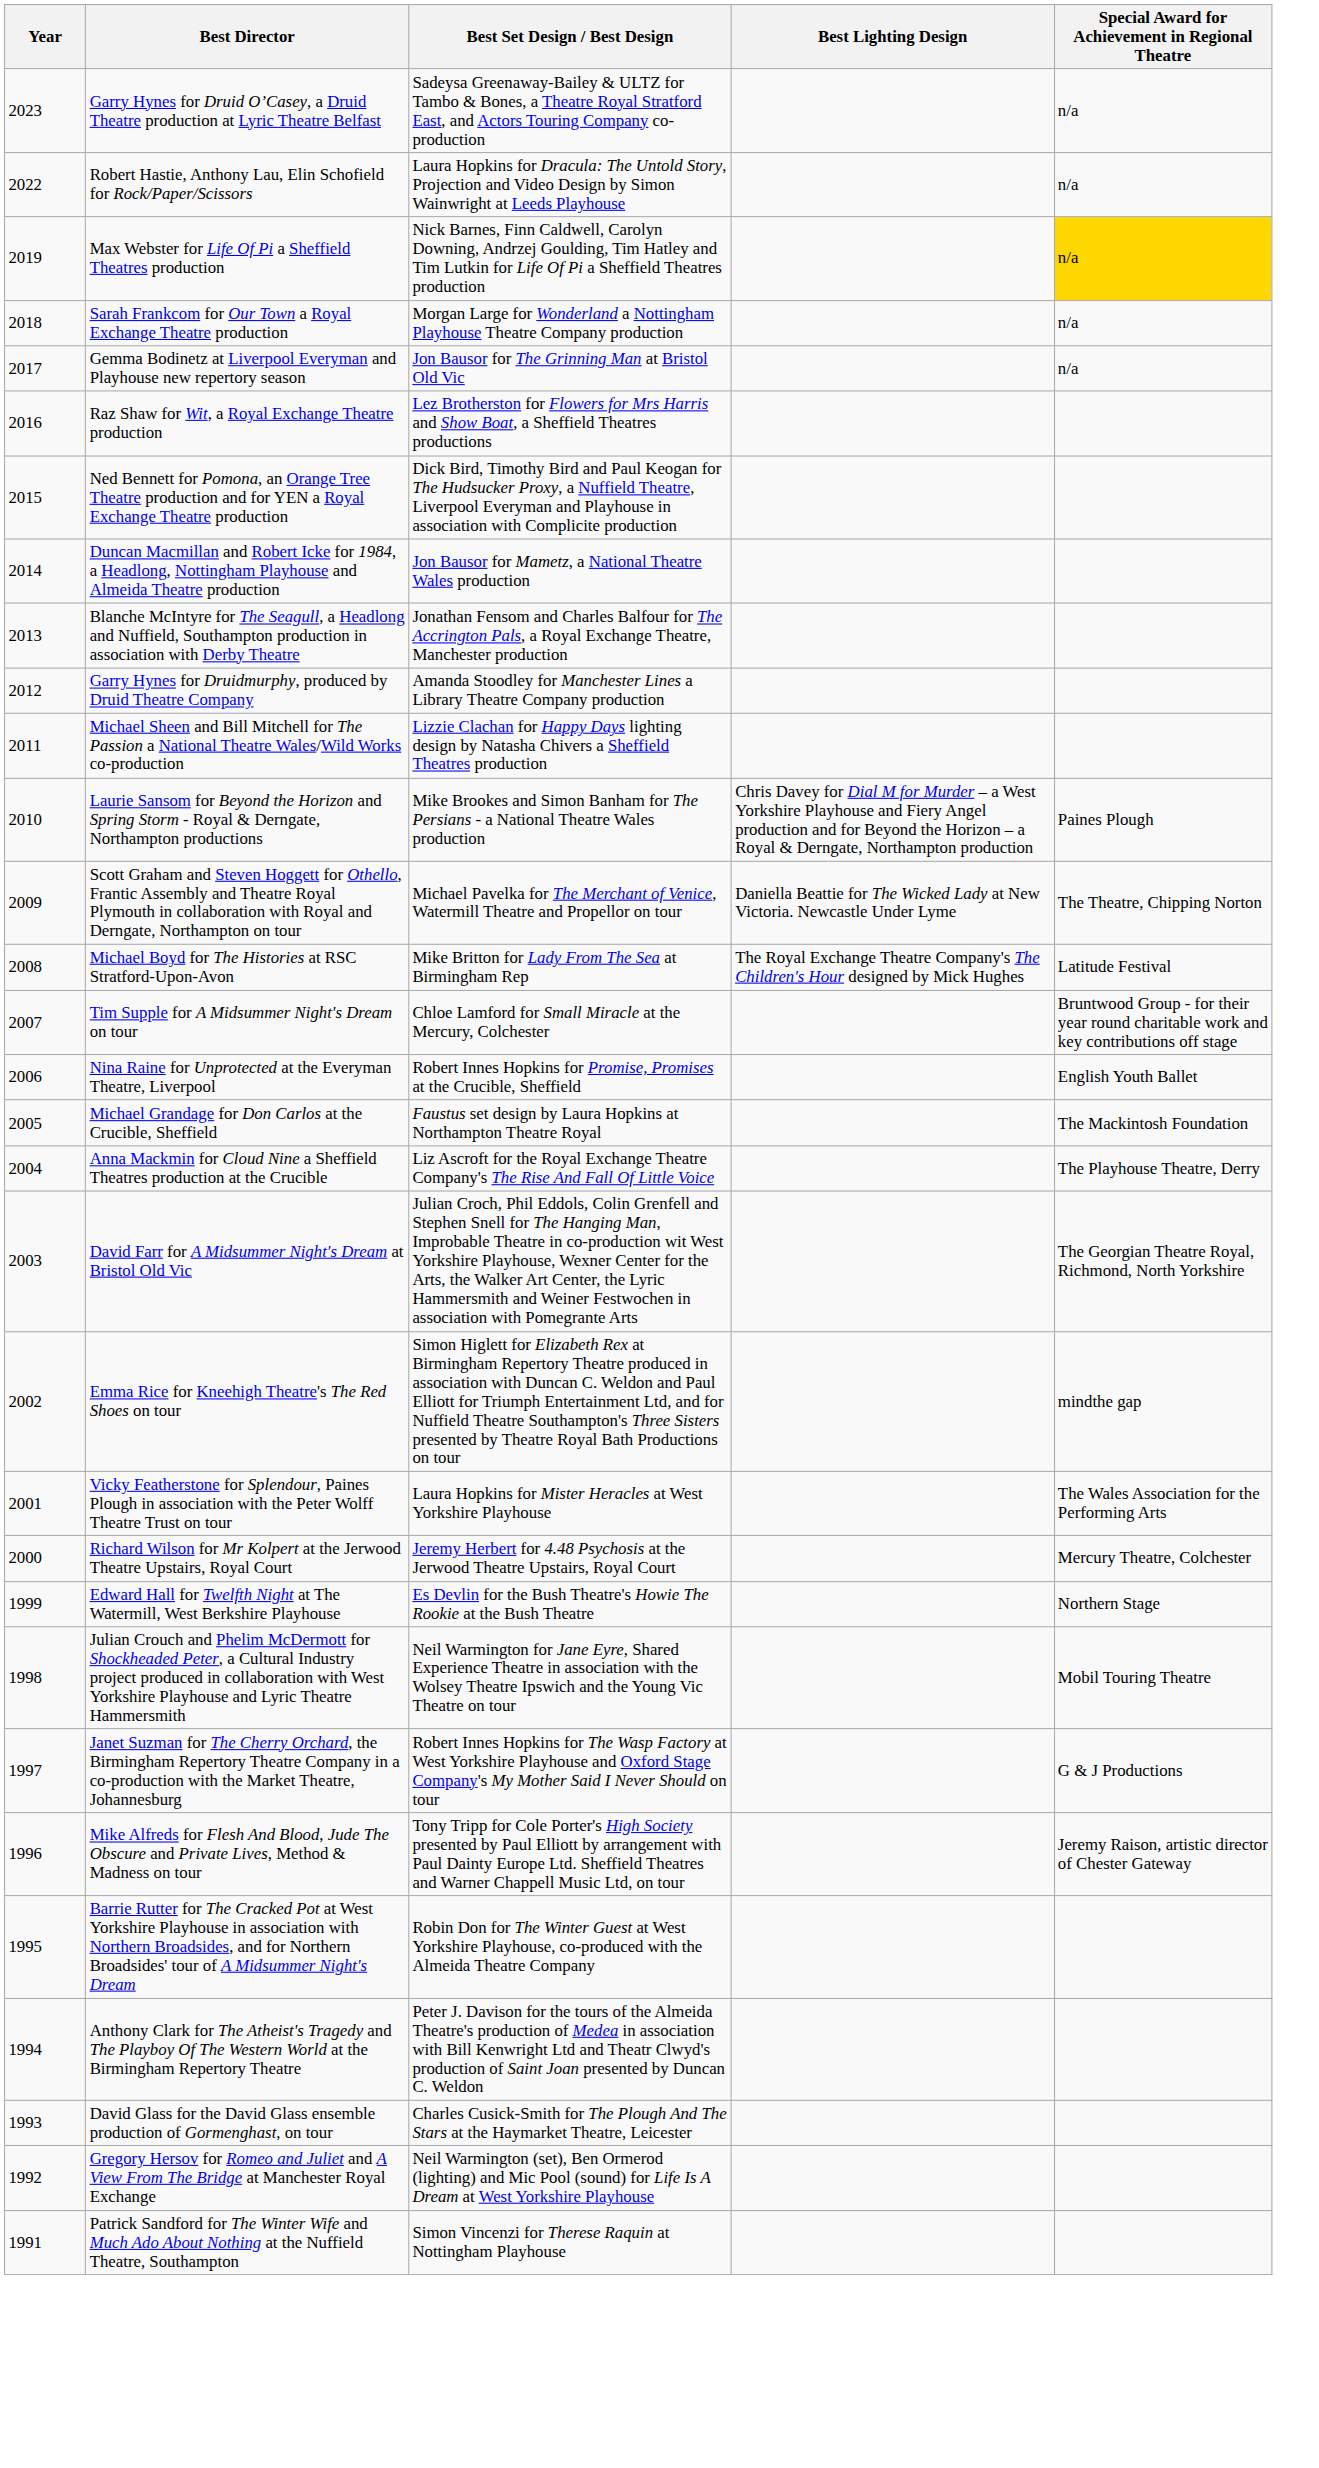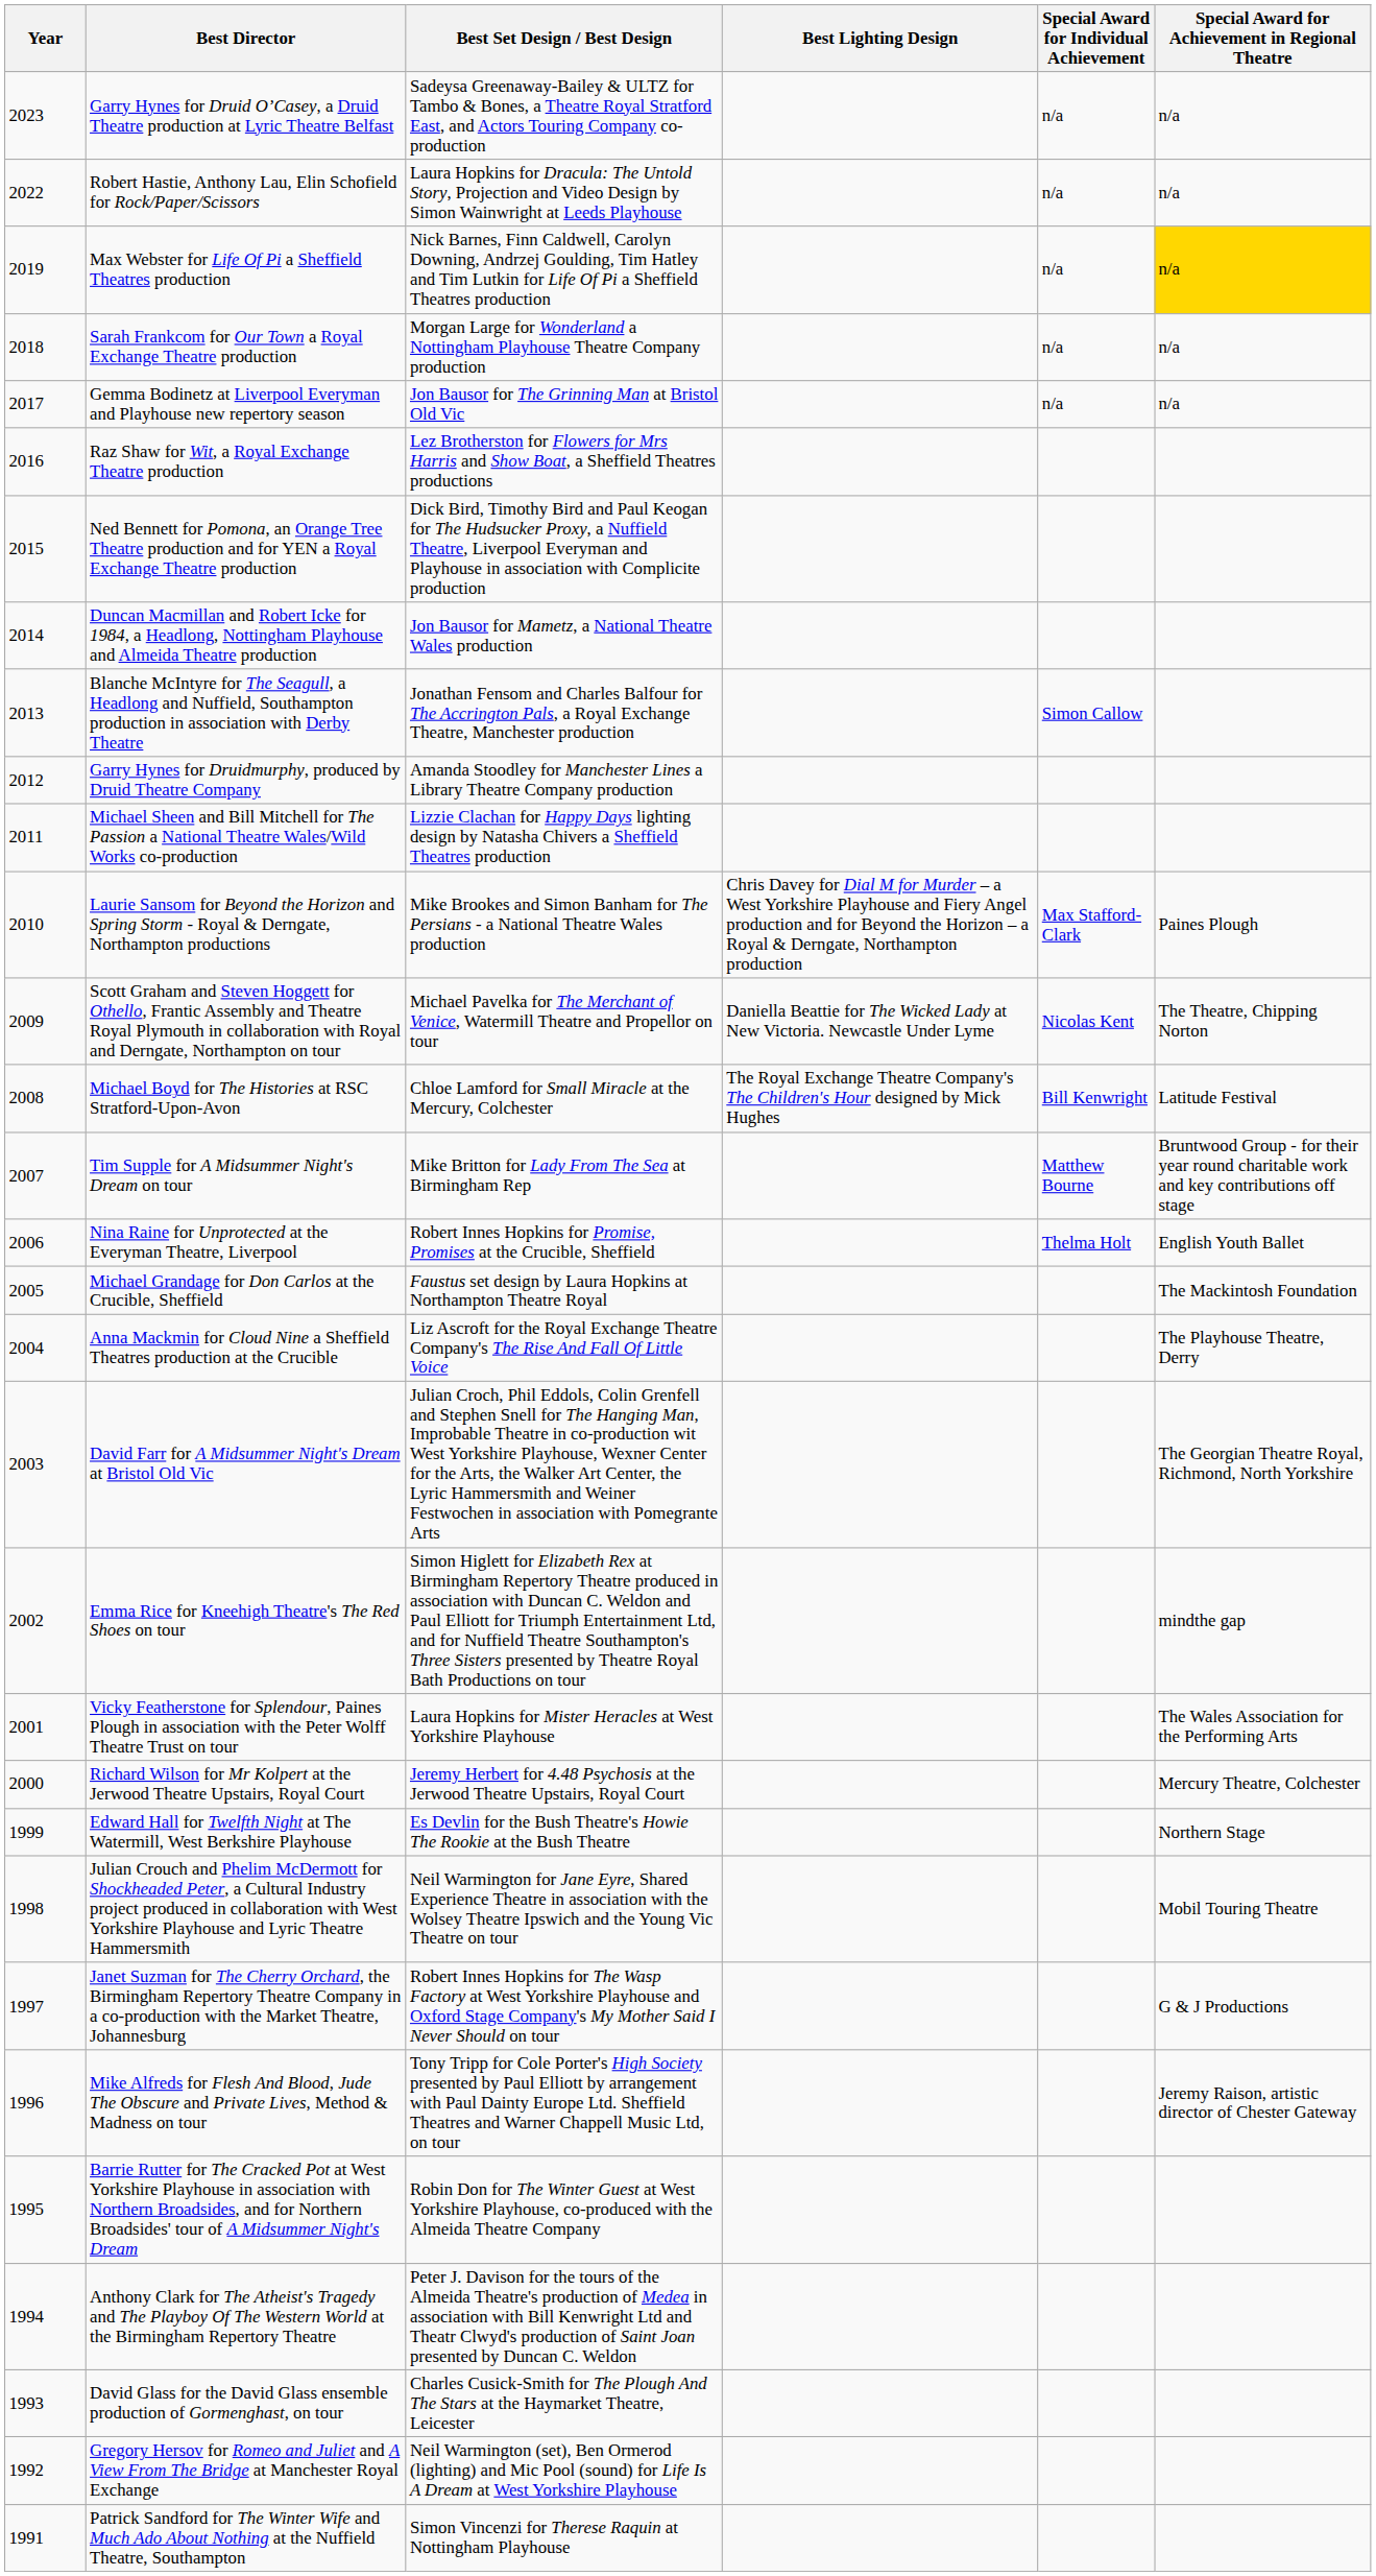+ column: Special Award for Individual Achievement | n/a | n/a | n/a | n/a | n/a | Simon Callow | Max Stafford-Clark | Nicolas Kent | Bill Kenwright | Matthew Bourne | Thelma Holt
Michael Boyd for The Histories at RSC Stratford-Upon-Avon | Best Set Design / Best Design: Mike Britton for Lady From The Sea at Birmingham Rep -> Chloe Lamford for Small Miracle at the Mercury, Colchester
Tim Supple for A Midsummer Night's Dream on tour | Best Set Design / Best Design: Chloe Lamford for Small Miracle at the Mercury, Colchester -> Mike Britton for Lady From The Sea at Birmingham Rep
